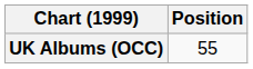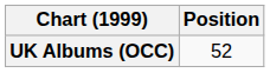UK Albums (OCC) | Position: 55 -> 52
